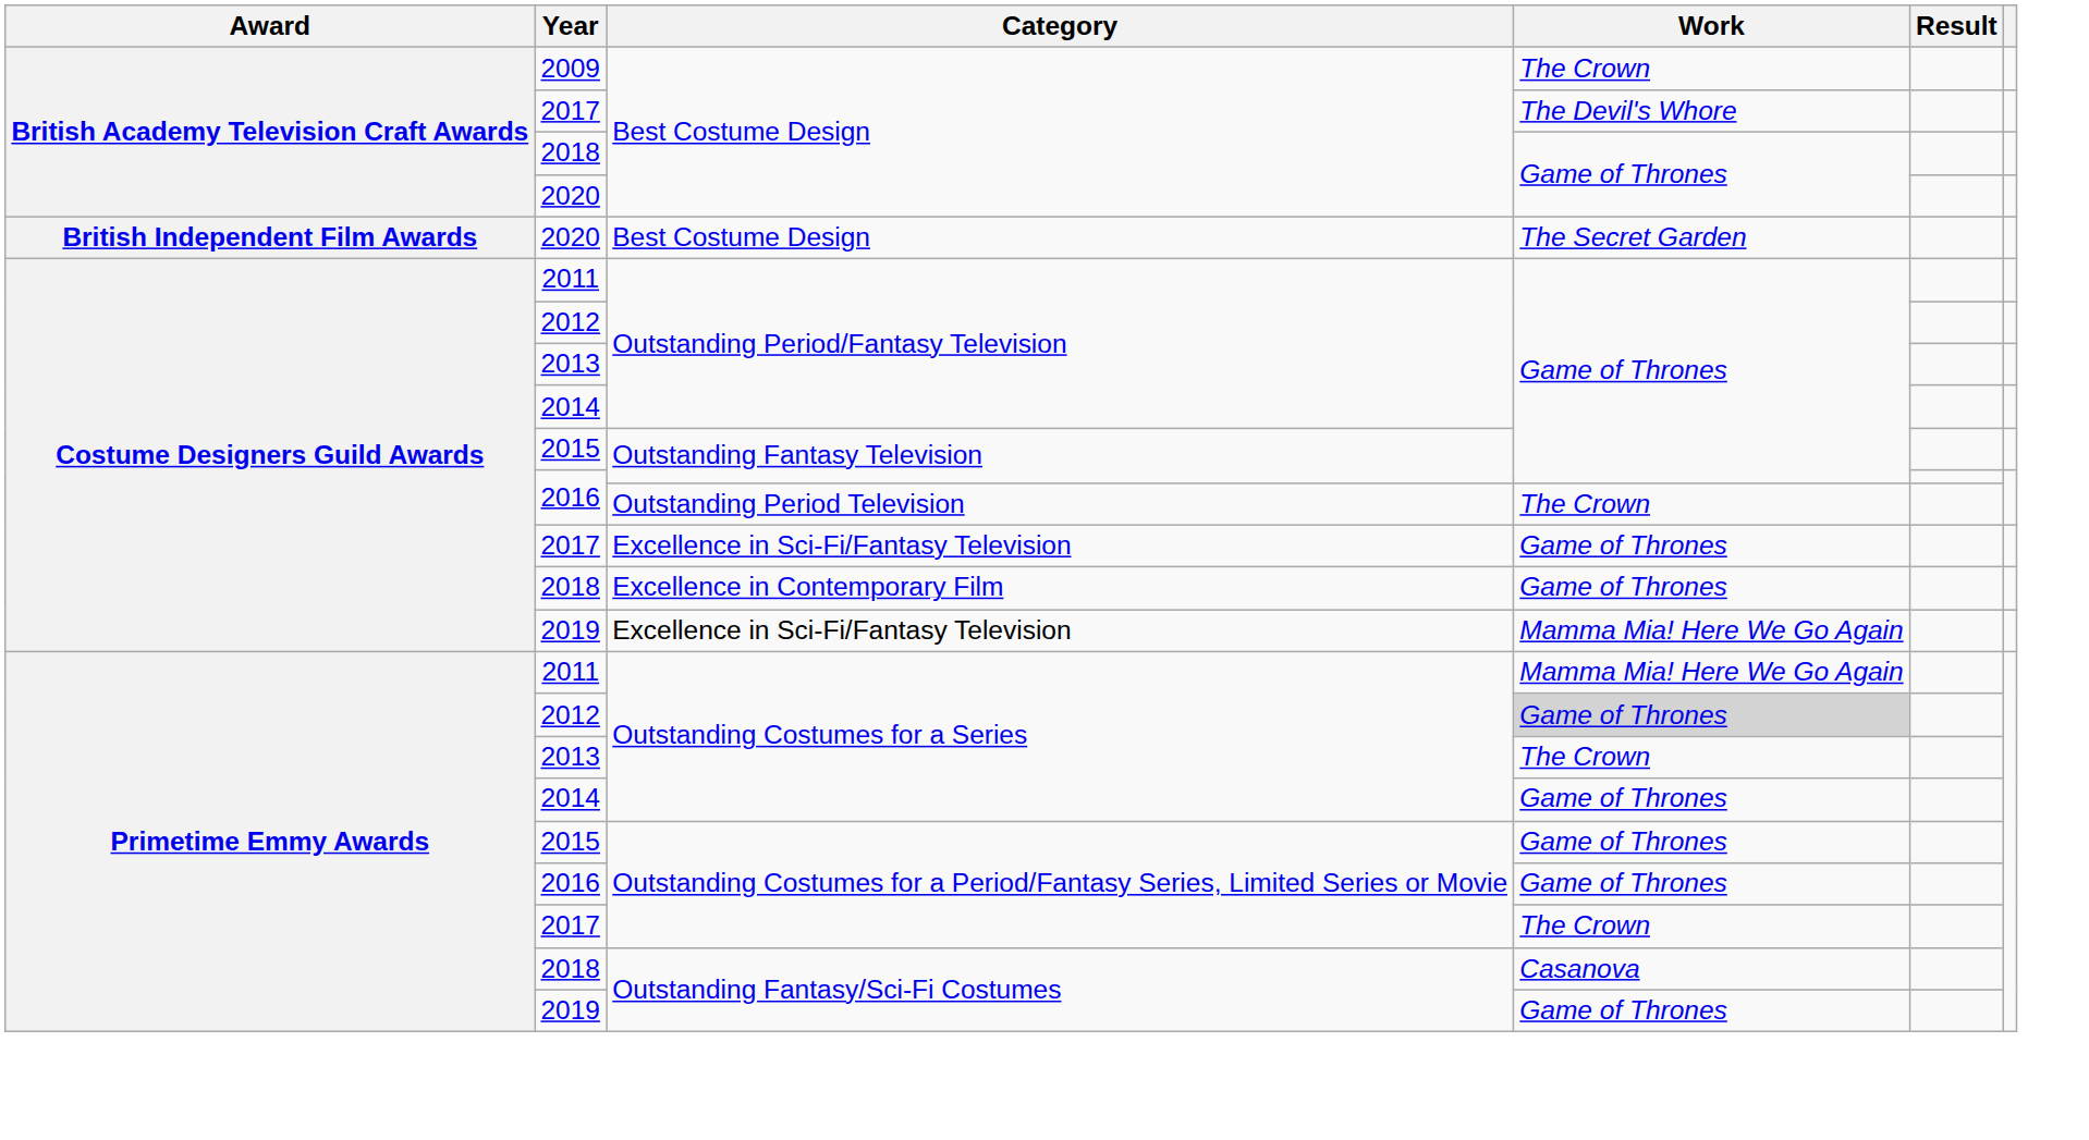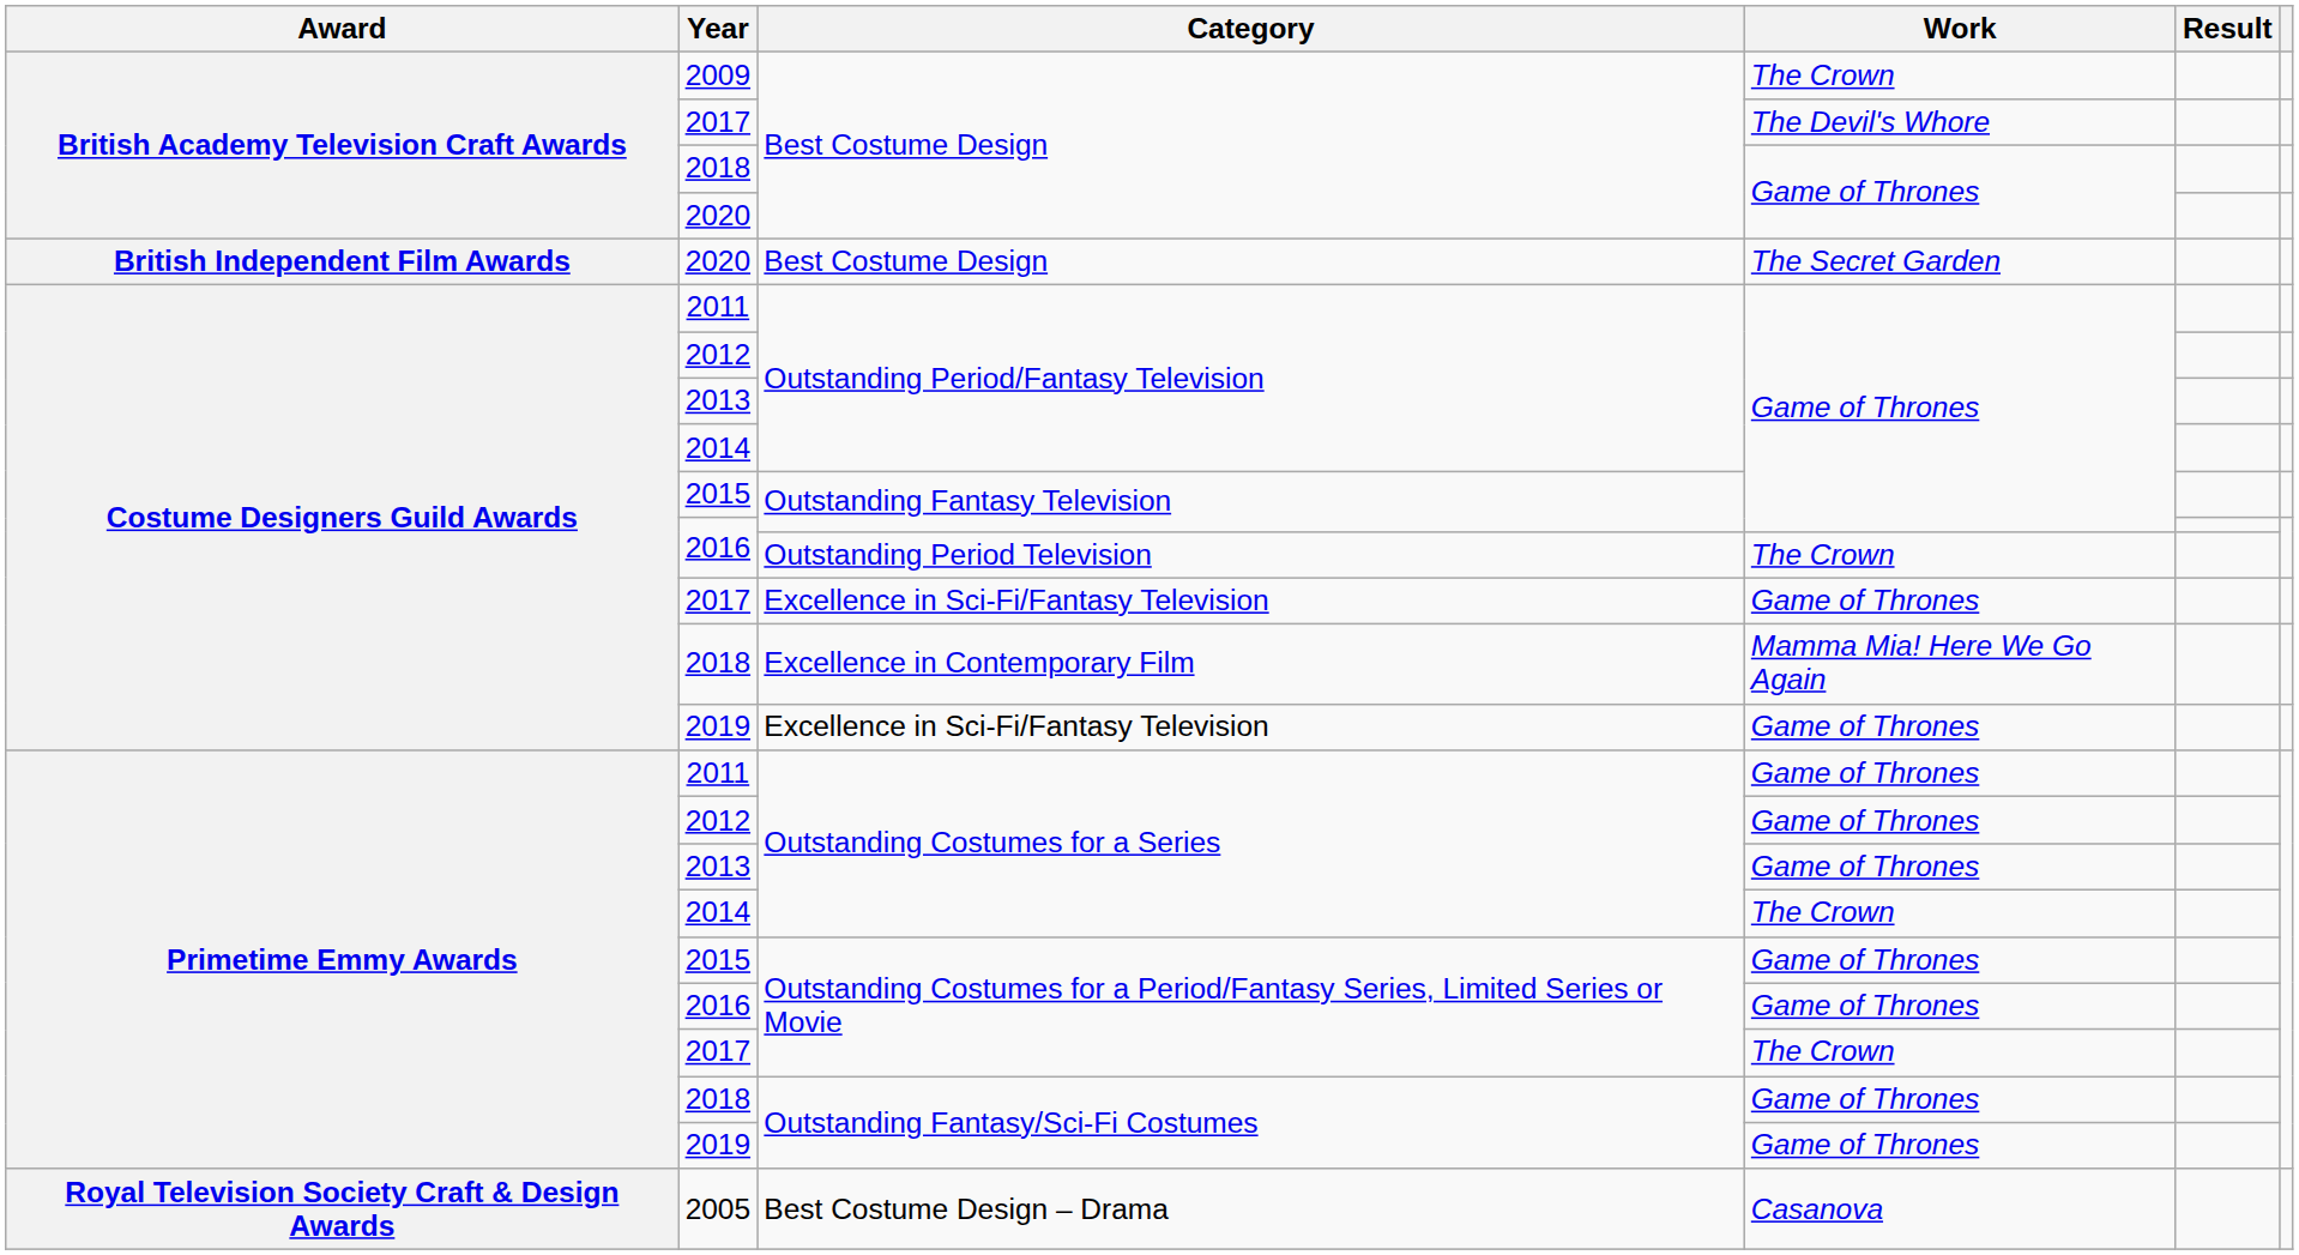2018 / Excellence in Contemporary Film | Work: Game of Thrones -> Mamma Mia! Here We Go Again
2019 / Excellence in Sci-Fi/Fantasy Television | Work: Mamma Mia! Here We Go Again -> Game of Thrones
2011 / Outstanding Costumes for a Series | Work: Mamma Mia! Here We Go Again -> Game of Thrones
2012 / Outstanding Costumes for a Series | Work: lightgrey background -> no background
2013 / Outstanding Costumes for a Series | Work: The Crown -> Game of Thrones
2014 / Outstanding Costumes for a Series | Work: Game of Thrones -> The Crown
2018 / Outstanding Fantasy/Sci-Fi Costumes | Work: Casanova -> Game of Thrones
+ row: Royal Television Society Craft & Design Awards | 2005 | Best Costume Design – Drama | Casanova
